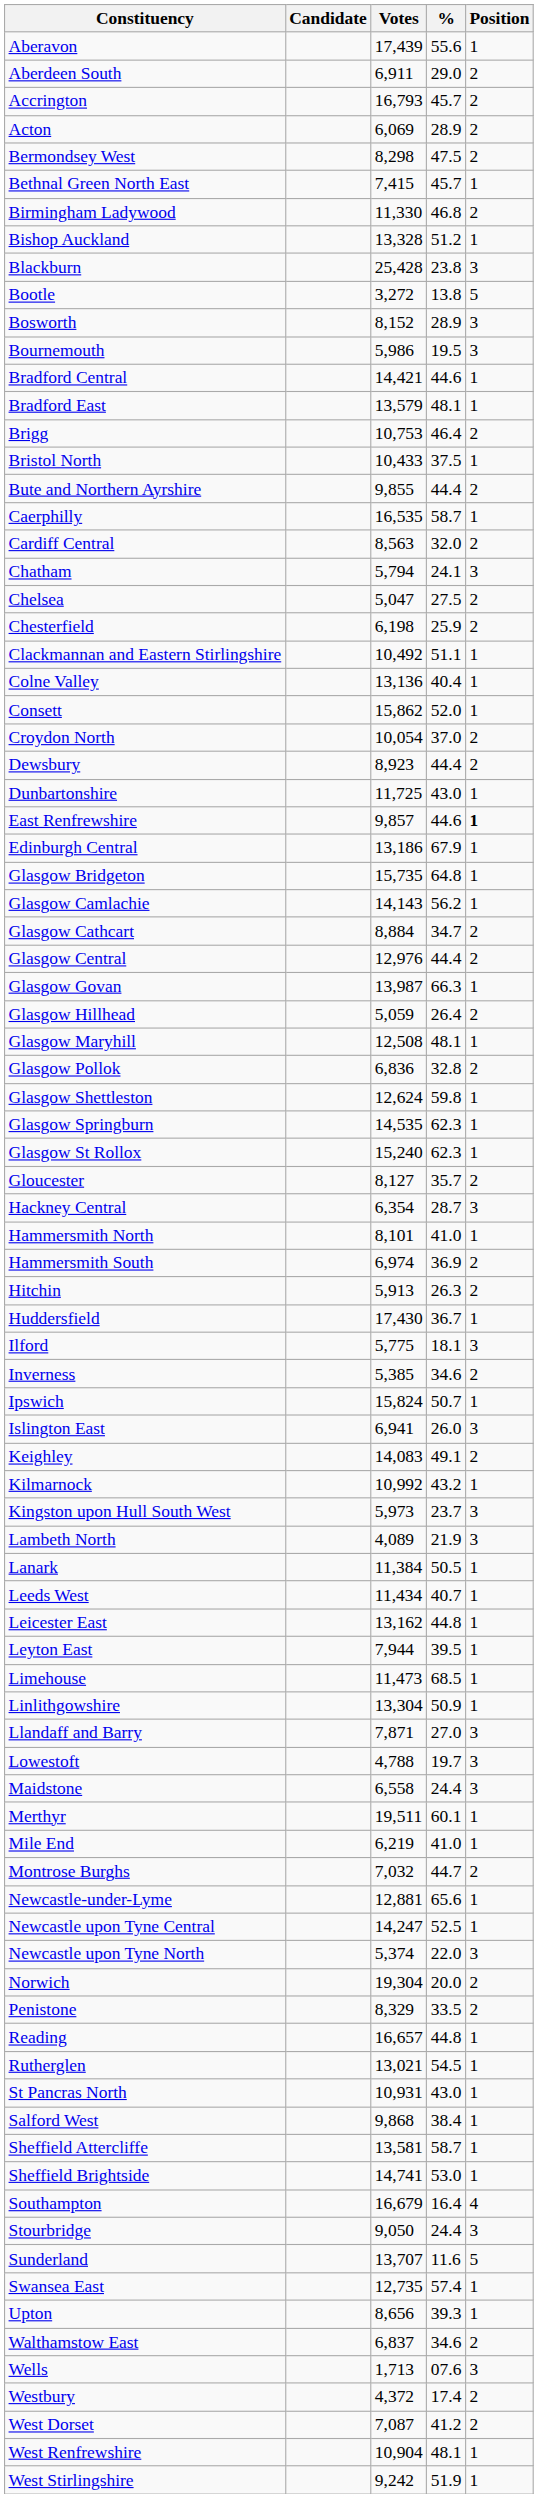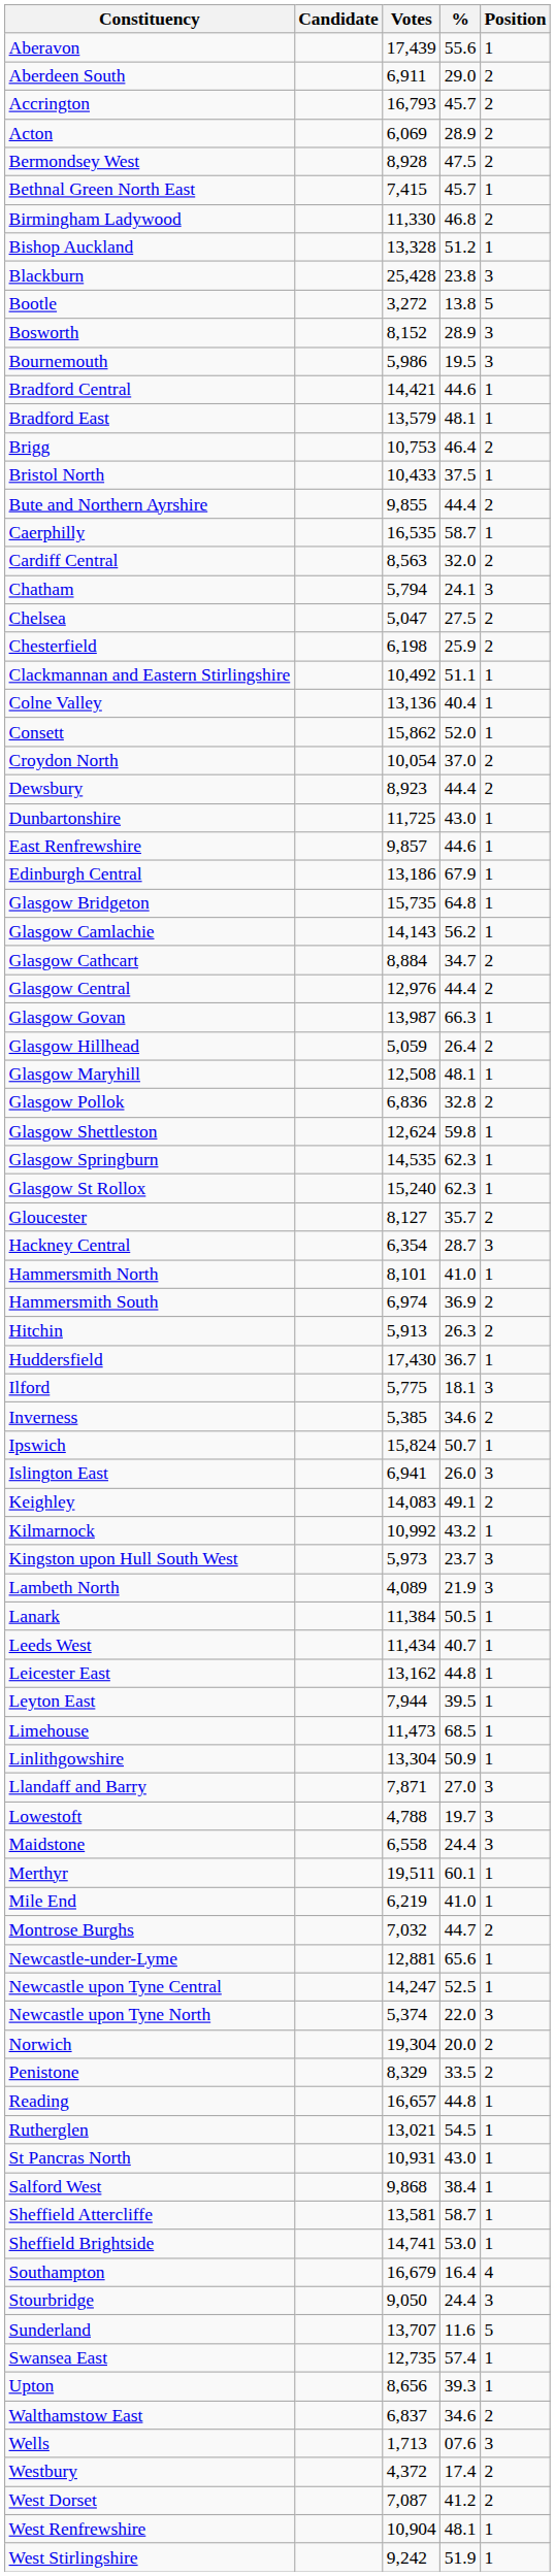Bermondsey West | Votes: 8,298 -> 8,928
East Renfrewshire | Position: bold -> normal
